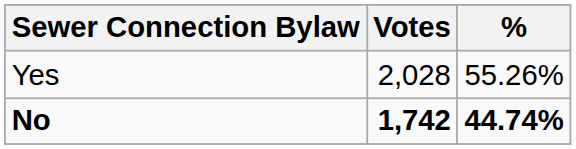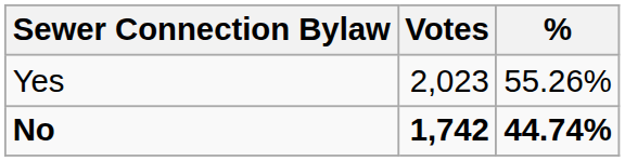Yes | Votes: 2,028 -> 2,023
